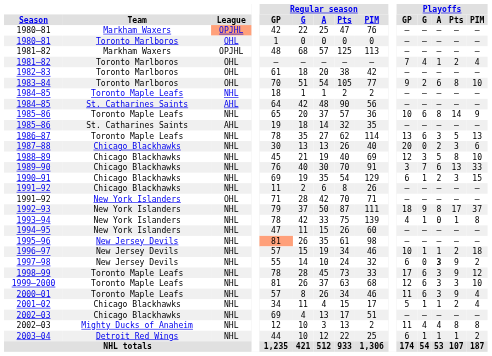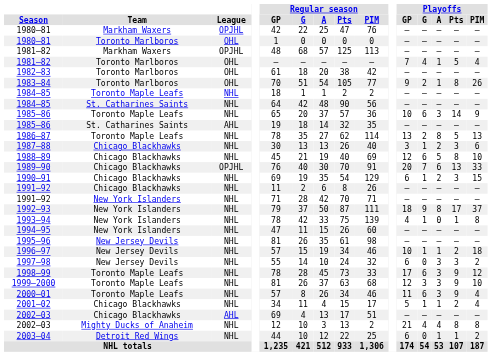1980–81 / Markham Waxers | League: lightsalmon background -> no background
1981–82 / Toronto Marlboros | Playoffs / Pts: 2 -> 5
1983–84 | Playoffs / A: 6 -> 1
1983–84 | Playoffs / PIM: 10 -> 26
1984–85 / St. Catharines Saints | League: AHL -> NHL
1985–86 / Toronto Maple Leafs | Playoffs / A: 8 -> 3
1986–87 | Playoffs / G: 6 -> 2
1986–87 | Playoffs / A: 3 -> 8
1987–88 | Playoffs / GP: 20 -> 3
1987–88 | Playoffs / G: 0 -> 1
1988–89 | Playoffs / G: 3 -> 6
1989–90 | League: NHL -> OPJHL
1989–90 | Playoffs / GP: 3 -> 20
1991–92 / New York Islanders | League: OHL -> NHL
1995–96 | Regular season / GP: lightsalmon background -> no background
1997–98 | Playoffs / A: bold -> normal
1997–98 | Playoffs / Pts: 9 -> 3
1999–2000 | Playoffs / G: 6 -> 3
1999–2000 | Playoffs / Pts: 3 -> 9
2002–03 / Chicago Blackhawks | League: NHL -> AHL
2002–03 / Mighty Ducks of Anaheim | Playoffs / GP: 11 -> 21
2003–04 | Playoffs / G: 1 -> 0
